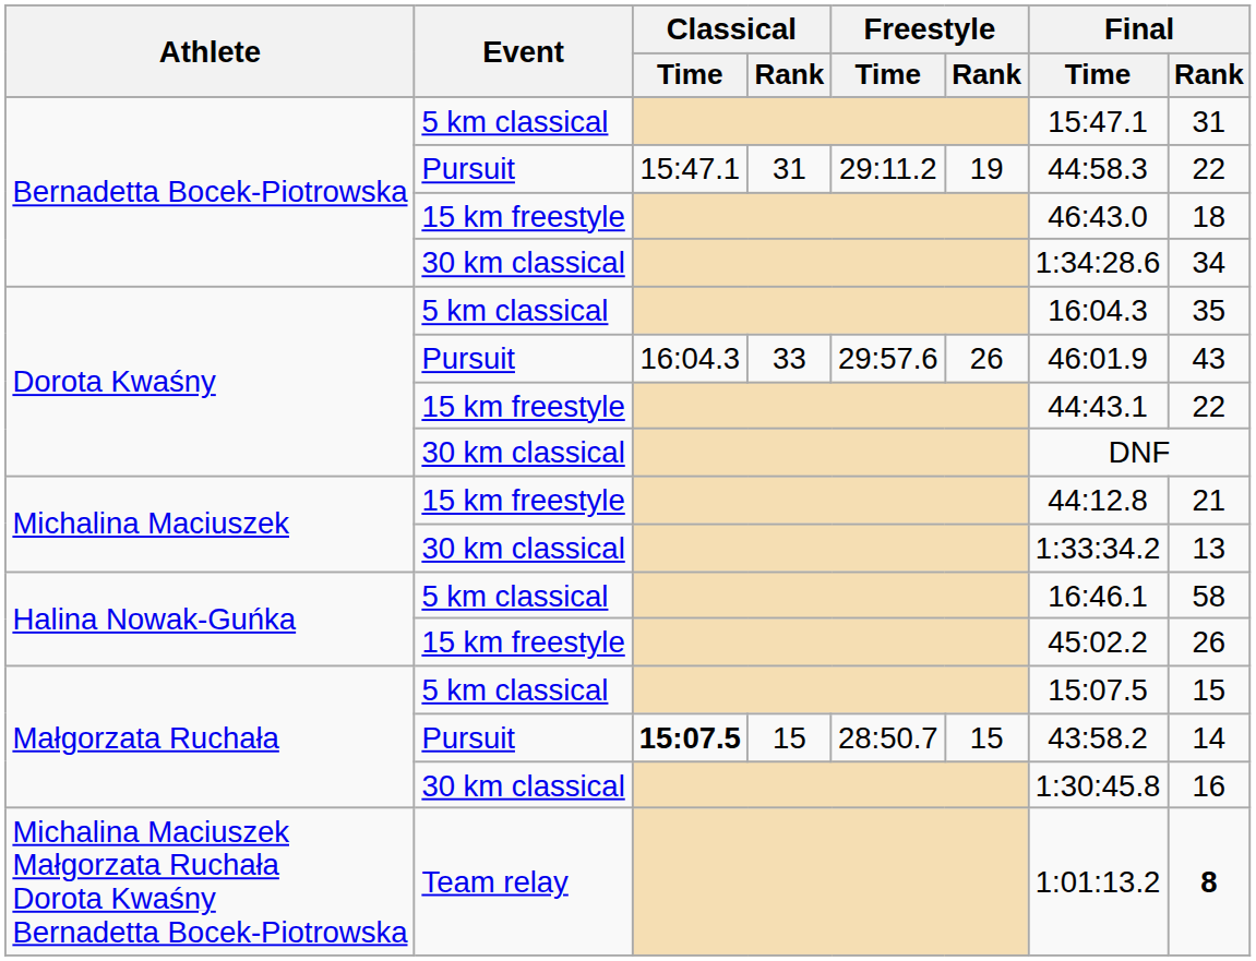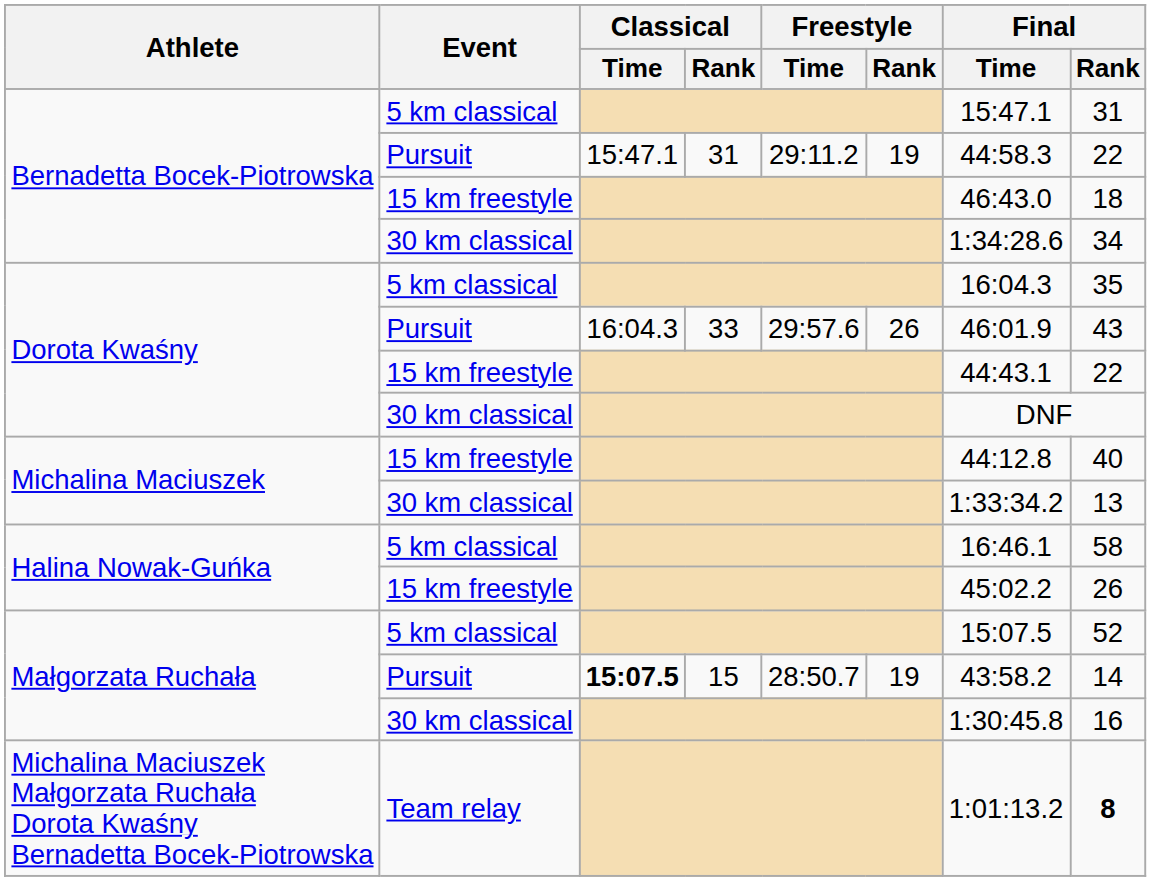Michalina Maciuszek / 15 km freestyle | Final / Rank: 21 -> 40
Małgorzata Ruchała / 5 km classical | Final / Rank: 15 -> 52
Małgorzata Ruchała / Pursuit | Freestyle / Rank: 15 -> 19
